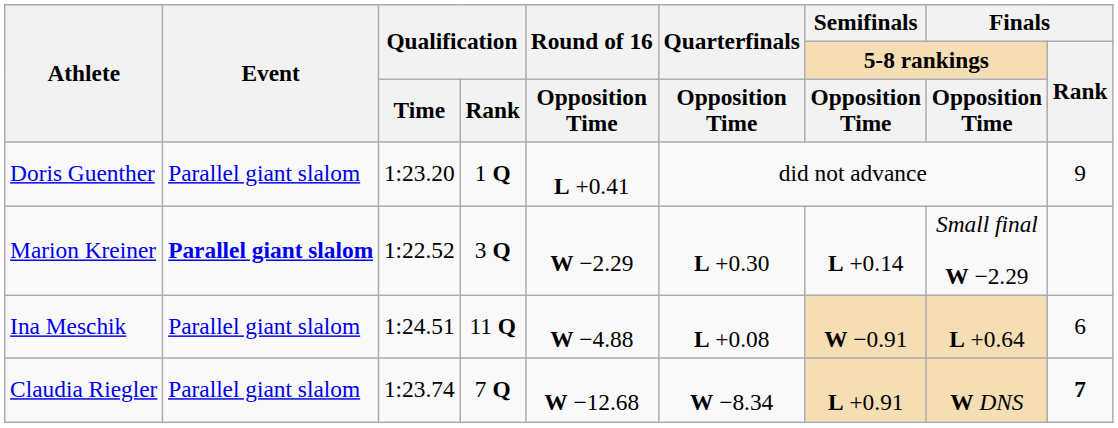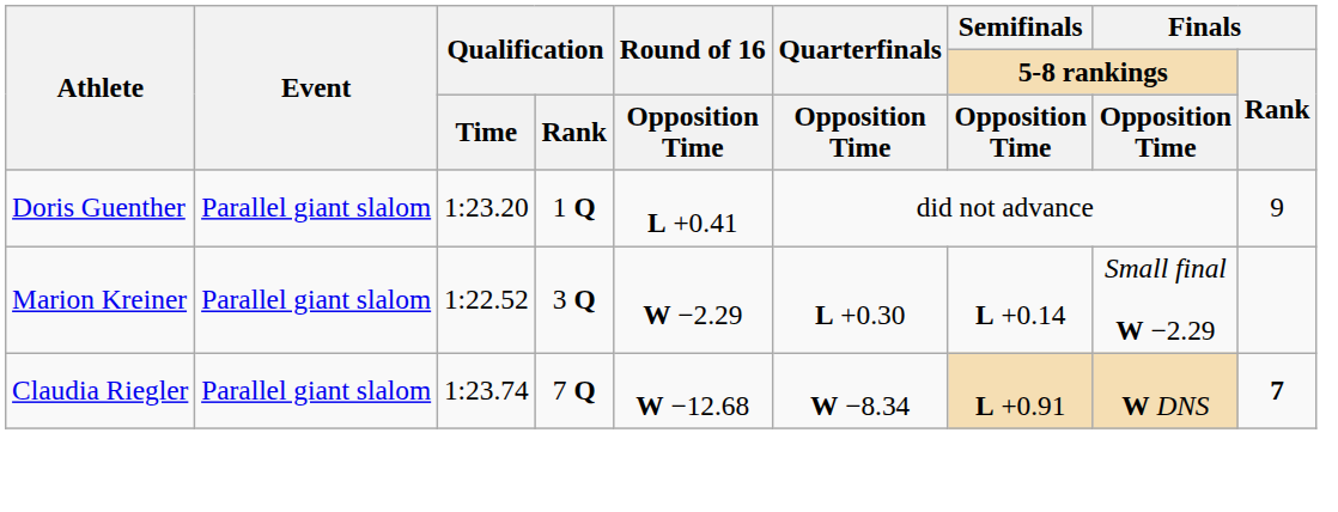Marion Kreiner | Event: bold -> normal
- row: Ina Meschik | Parallel giant slalom | 1:24.51 | 11 Q | W −4.88 | L +0.08 | W −0.91 | L +0.64 | 6
